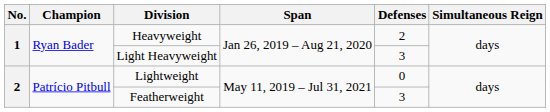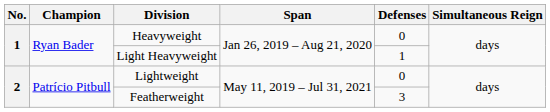Heavyweight | Defenses: 2 -> 0
Light Heavyweight | Defenses: 3 -> 1
